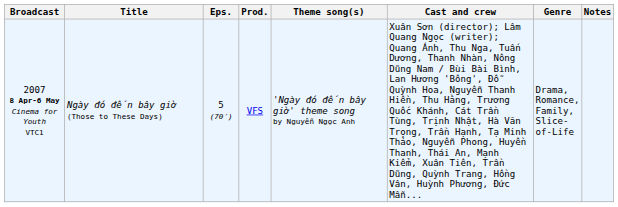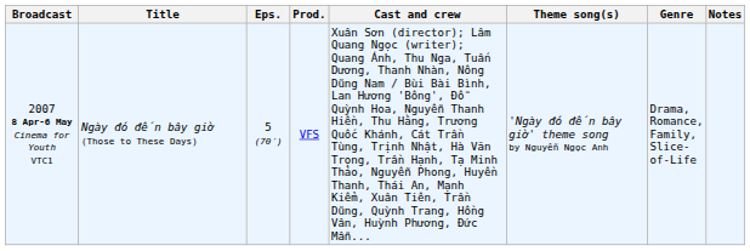columns swapped: Cast and crew <-> Theme song(s)
